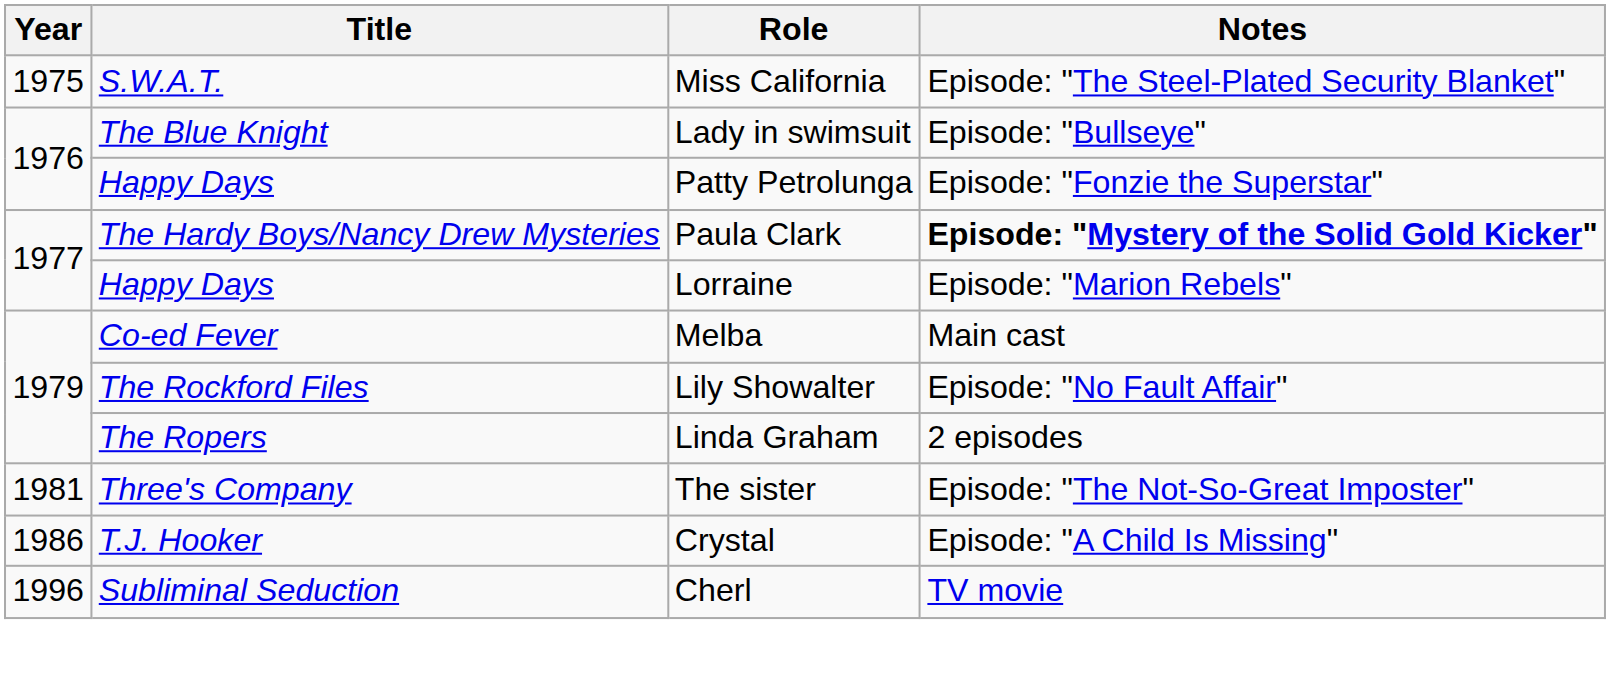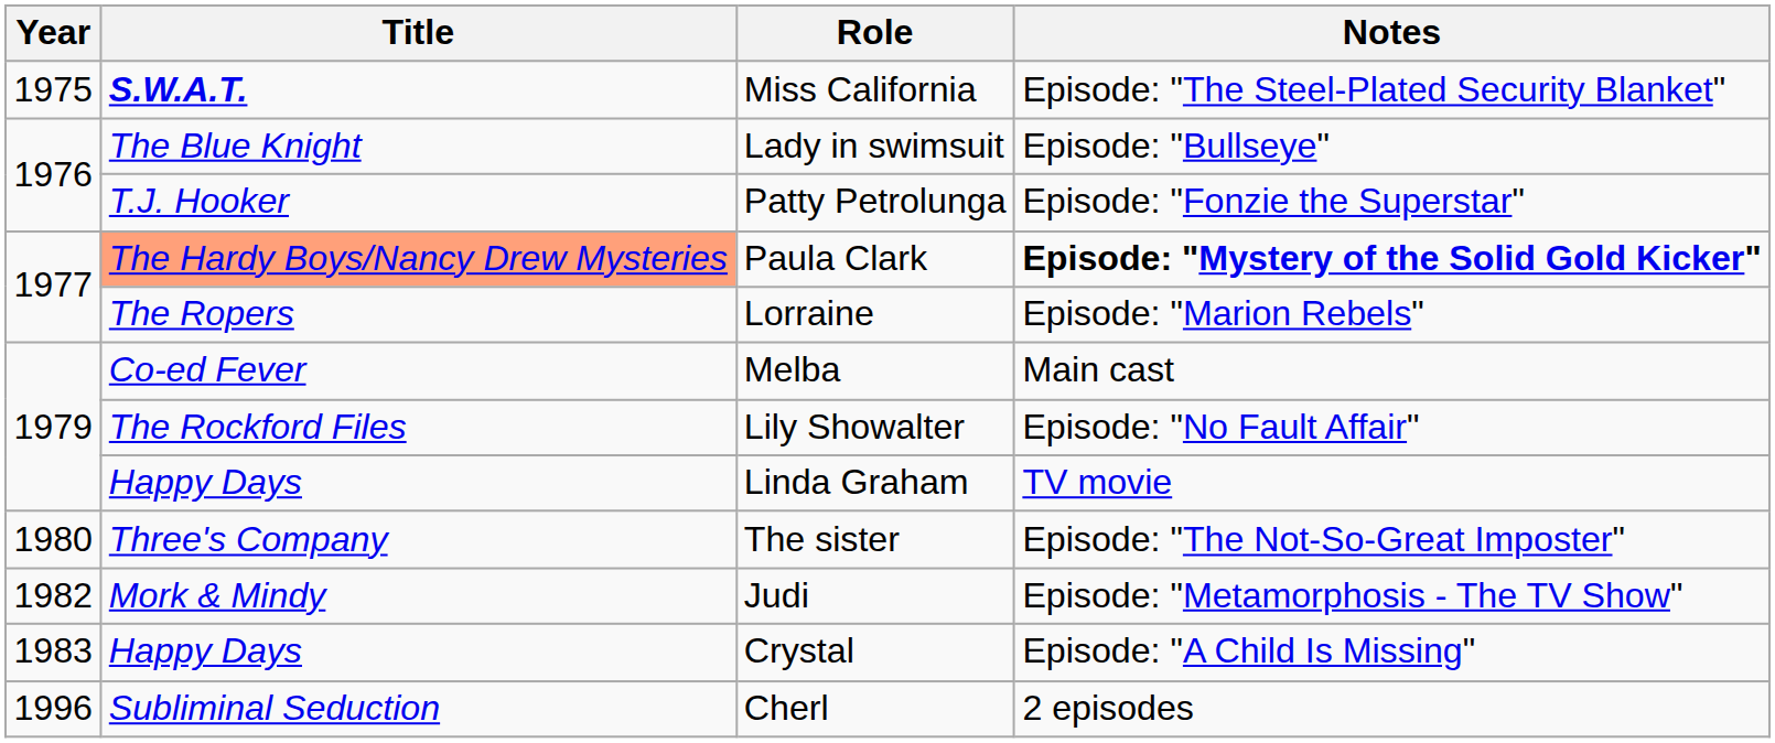Miss California | Title: normal -> bold
Patty Petrolunga | Title: Happy Days -> T.J. Hooker
Paula Clark | Title: no background -> lightsalmon background
Lorraine | Title: Happy Days -> The Ropers
Linda Graham | Title: The Ropers -> Happy Days
Linda Graham | Notes: 2 episodes -> TV movie
The sister | Year: 1981 -> 1980
+ row: 1982 | Mork & Mindy | Judi | Episode: "Metamorphosis - The TV Show"
Crystal | Year: 1986 -> 1983
Crystal | Title: T.J. Hooker -> Happy Days
Cherl | Notes: TV movie -> 2 episodes
